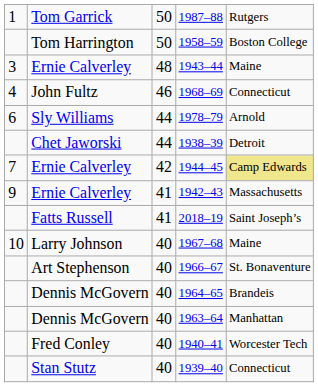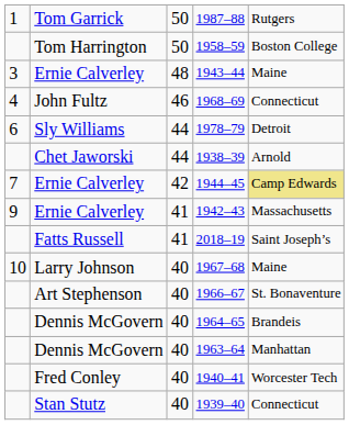1978–79 | column 5: Arnold -> Detroit
1938–39 | column 5: Detroit -> Arnold
